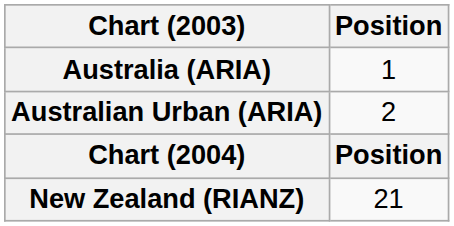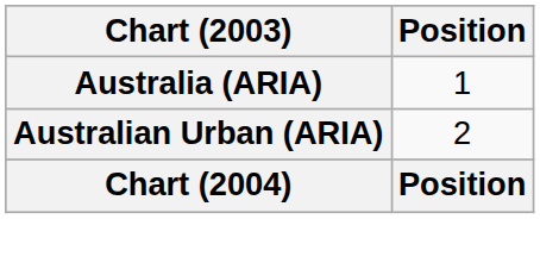- row: New Zealand (RIANZ) | 21
